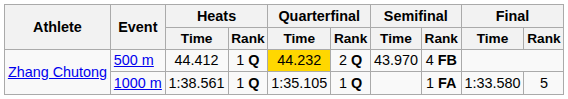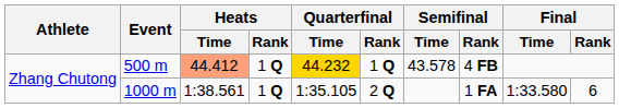500 m | Heats / Time: no background -> lightsalmon background
500 m | Quarterfinal / Rank: 2 Q -> 1 Q
500 m | Semifinal / Time: 43.970 -> 43.578
1000 m | Quarterfinal / Rank: 1 Q -> 2 Q
1000 m | Final / Rank: 5 -> 6
